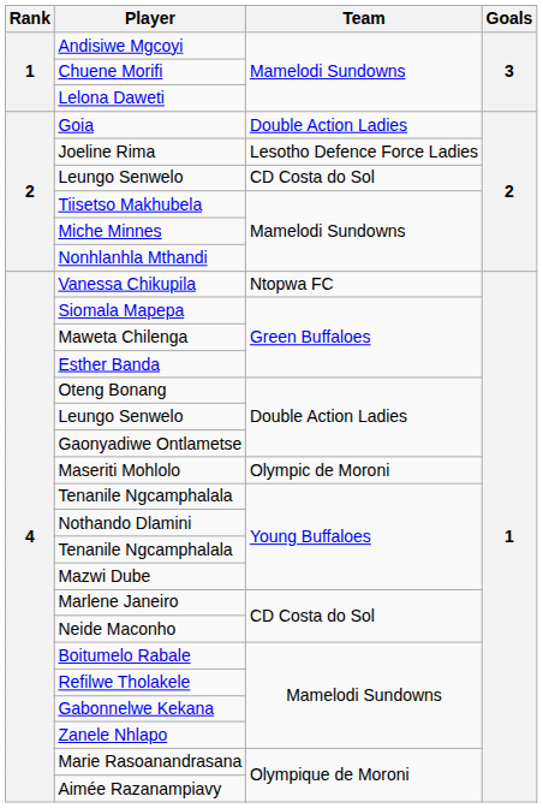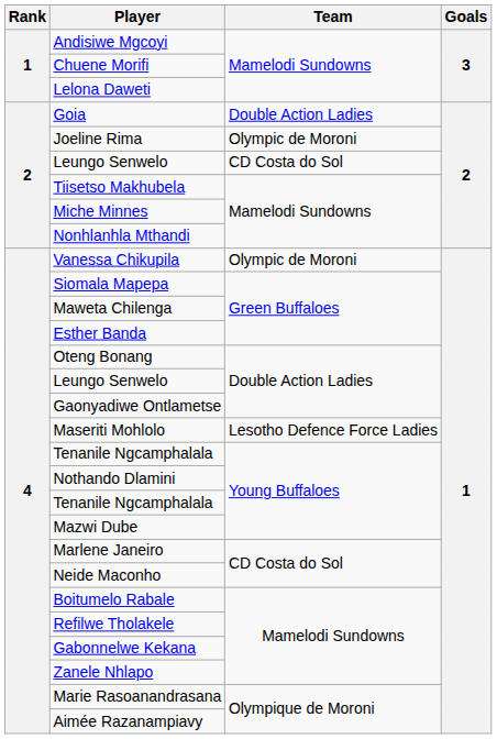Joeline Rima | Team: Lesotho Defence Force Ladies -> Olympic de Moroni
Vanessa Chikupila | Team: Ntopwa FC -> Olympic de Moroni
Maseriti Mohlolo | Team: Olympic de Moroni -> Lesotho Defence Force Ladies
